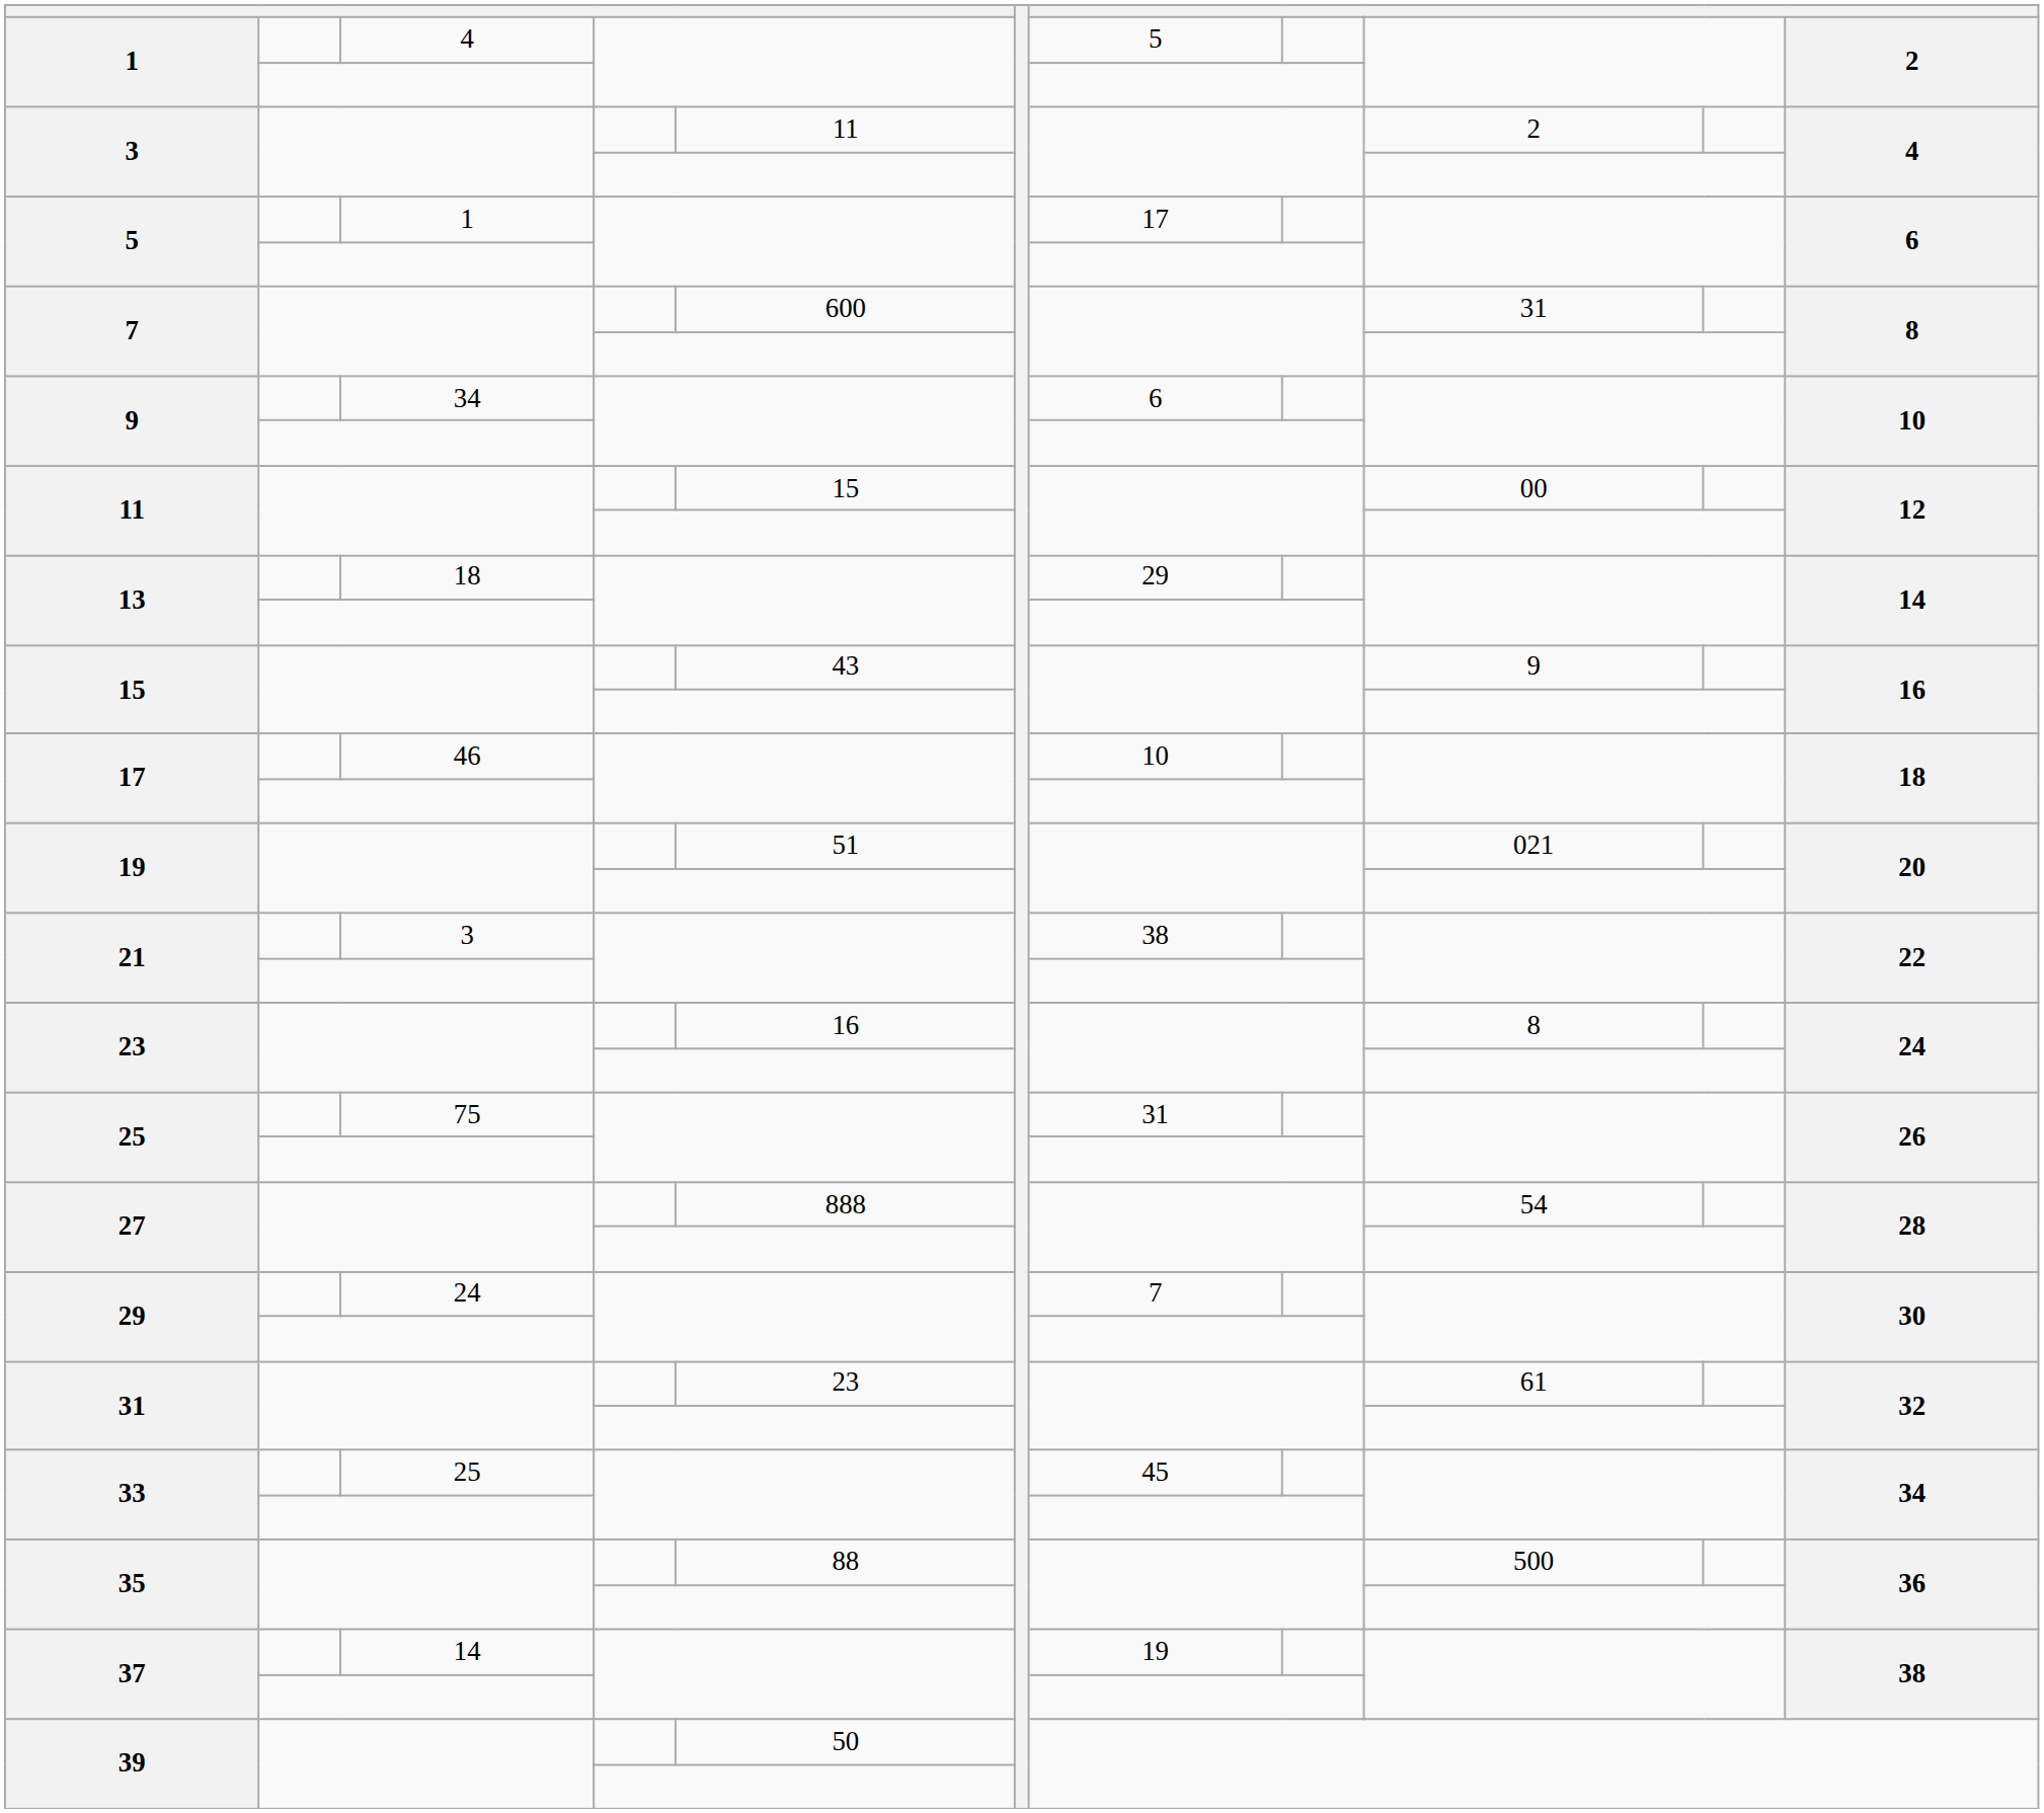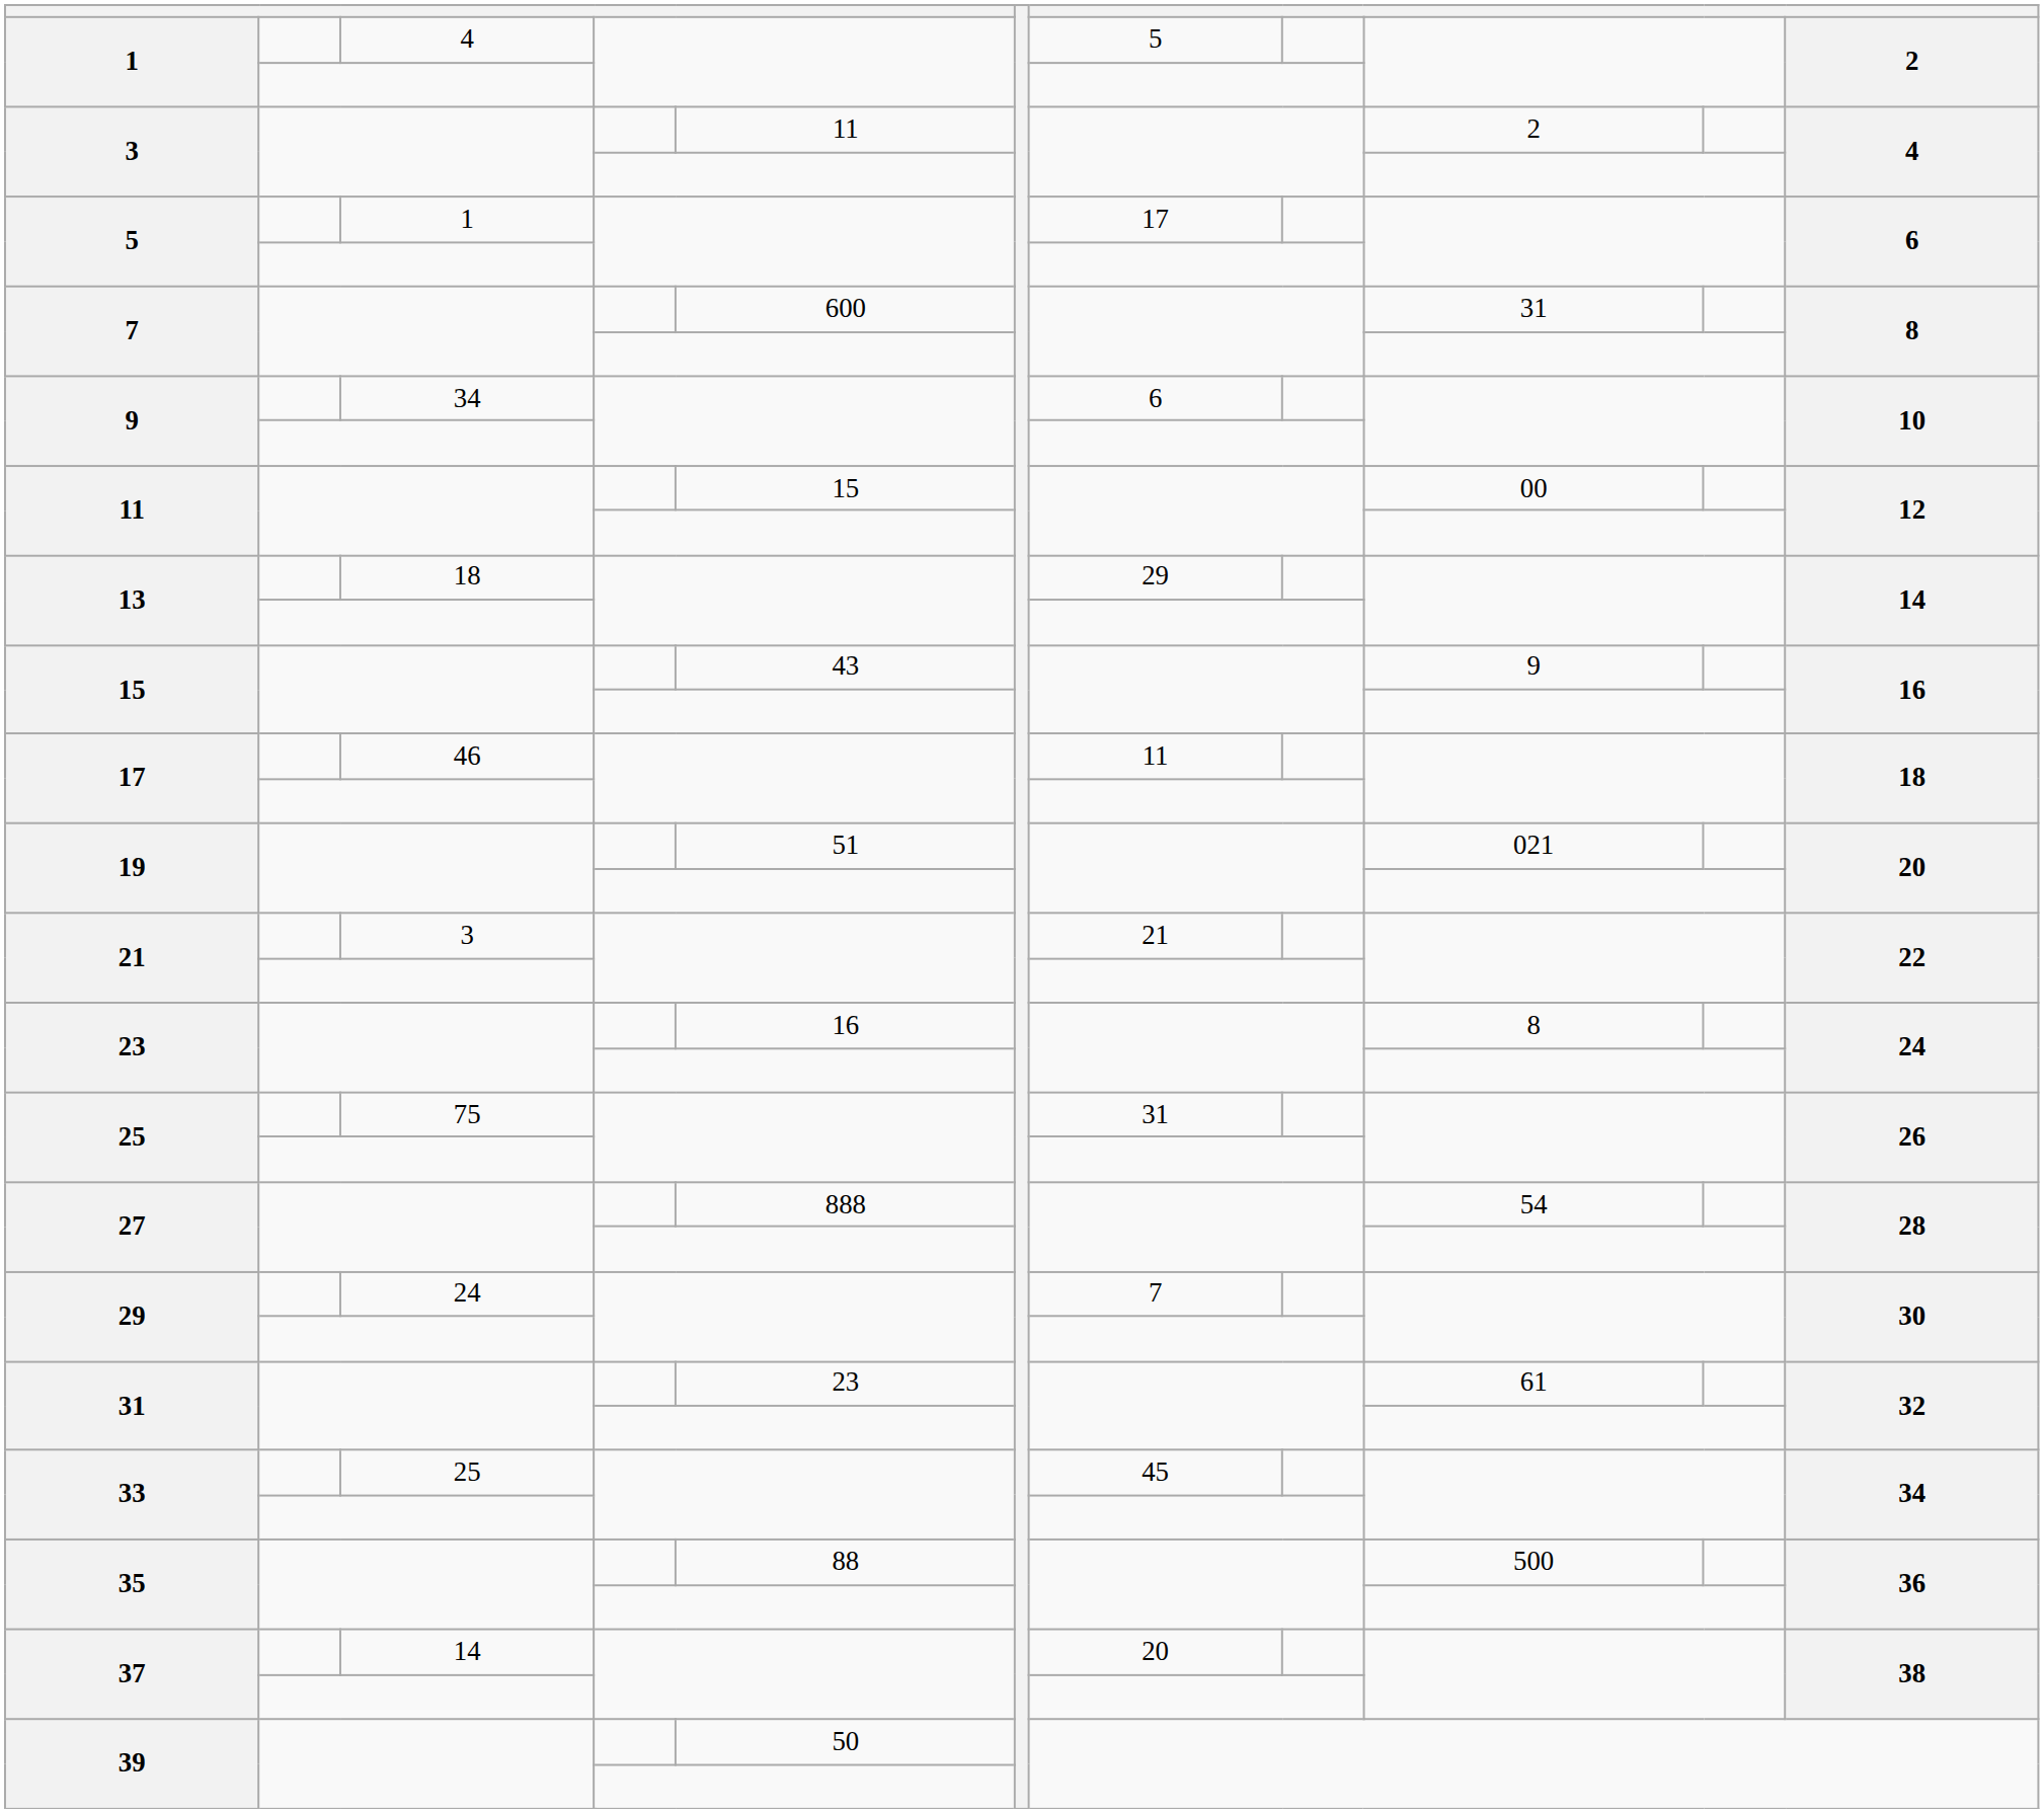17 / 46 | column 8: 10 -> 11
21 / 3 | column 8: 38 -> 21
37 / 14 | column 8: 19 -> 20
